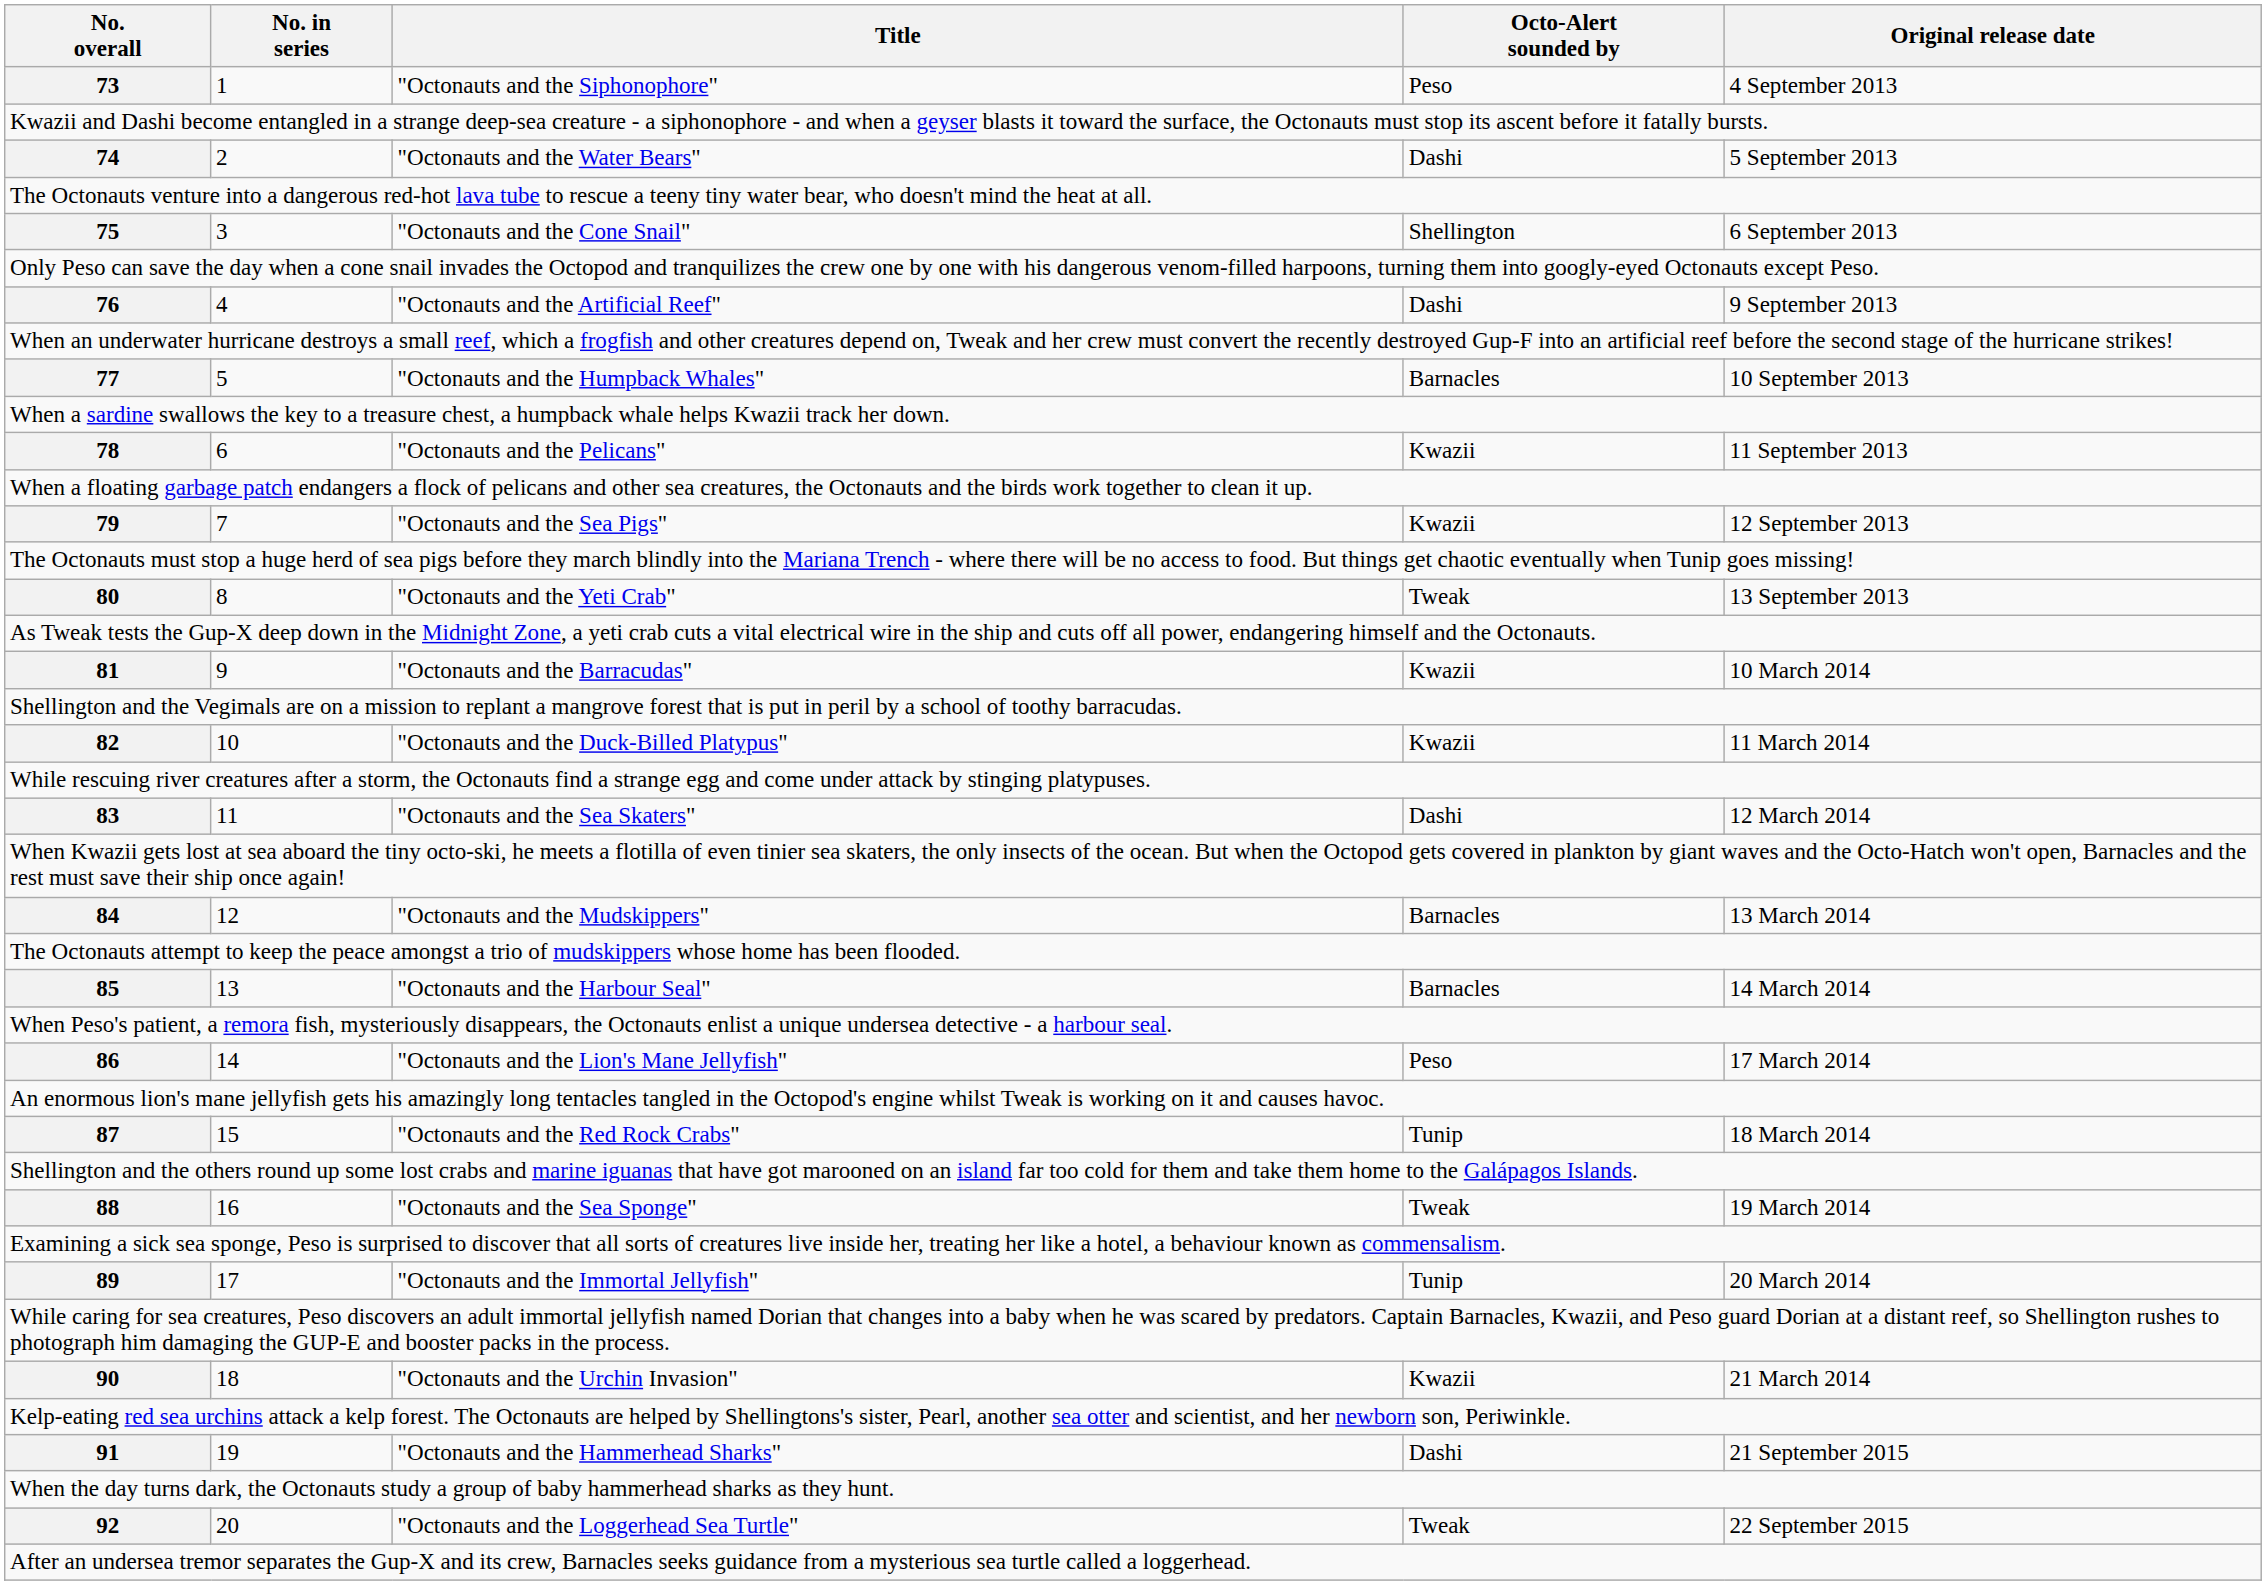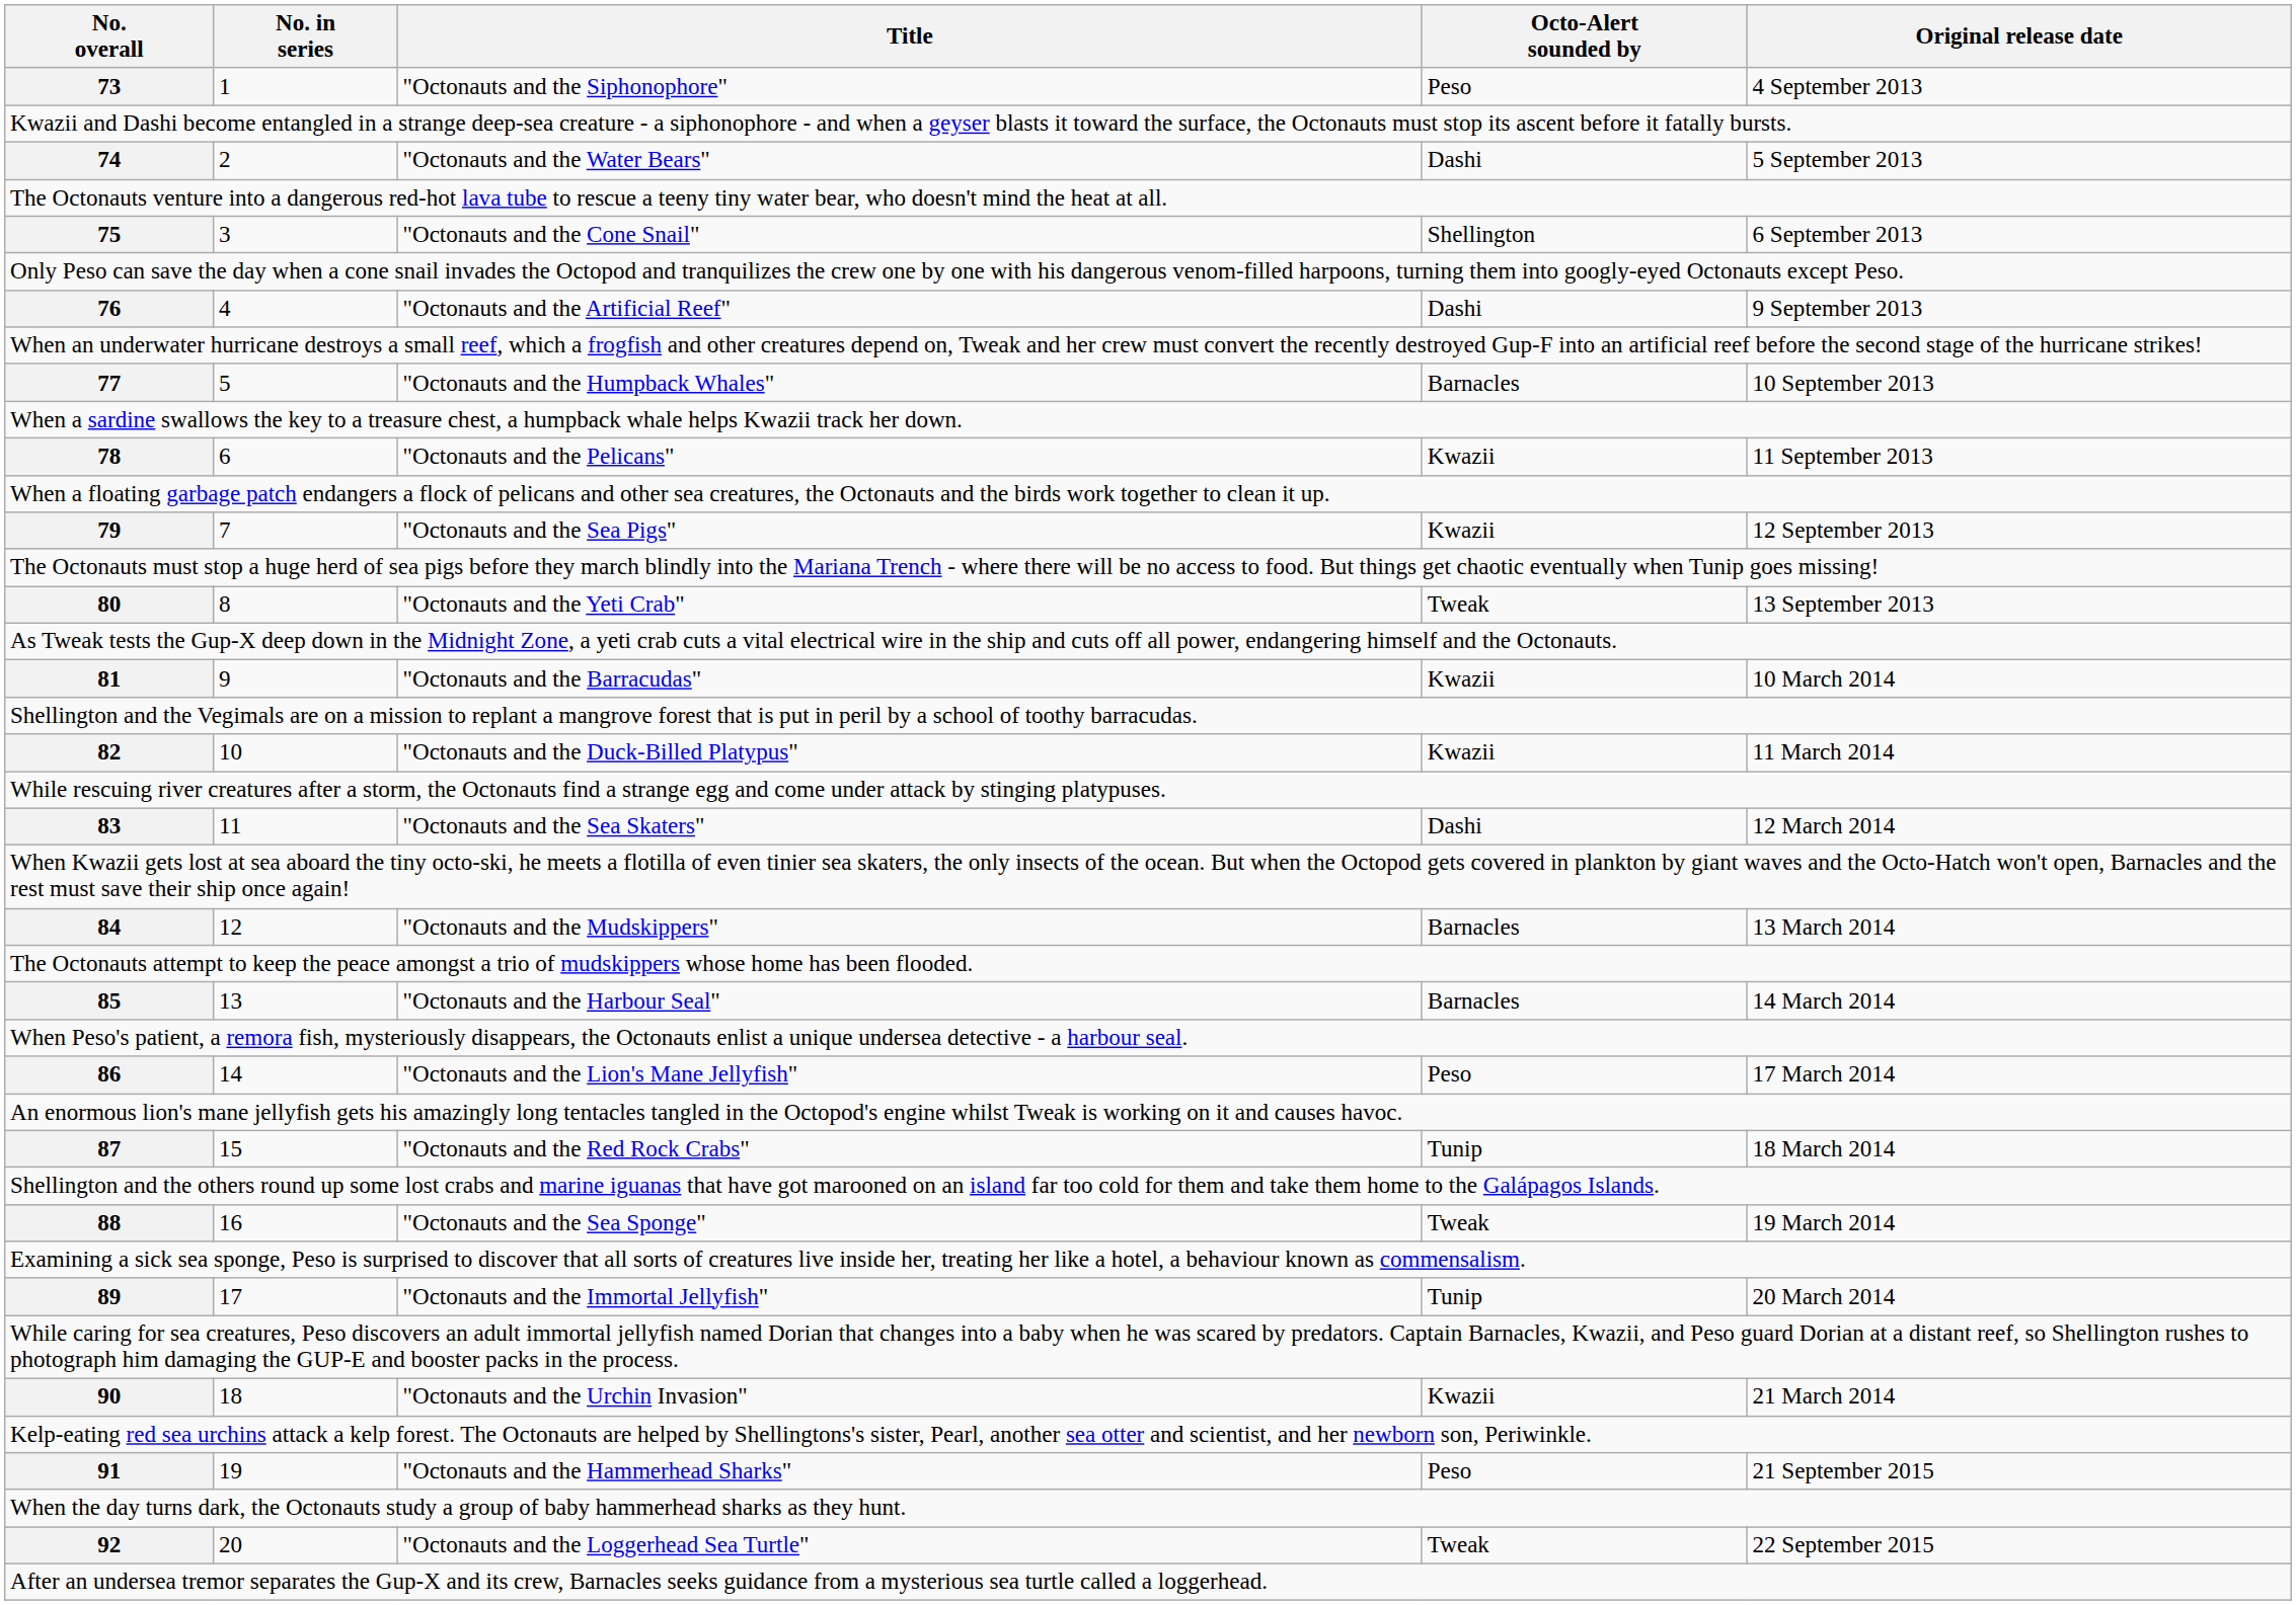91 | Octo-Alert sounded by: Dashi -> Peso
